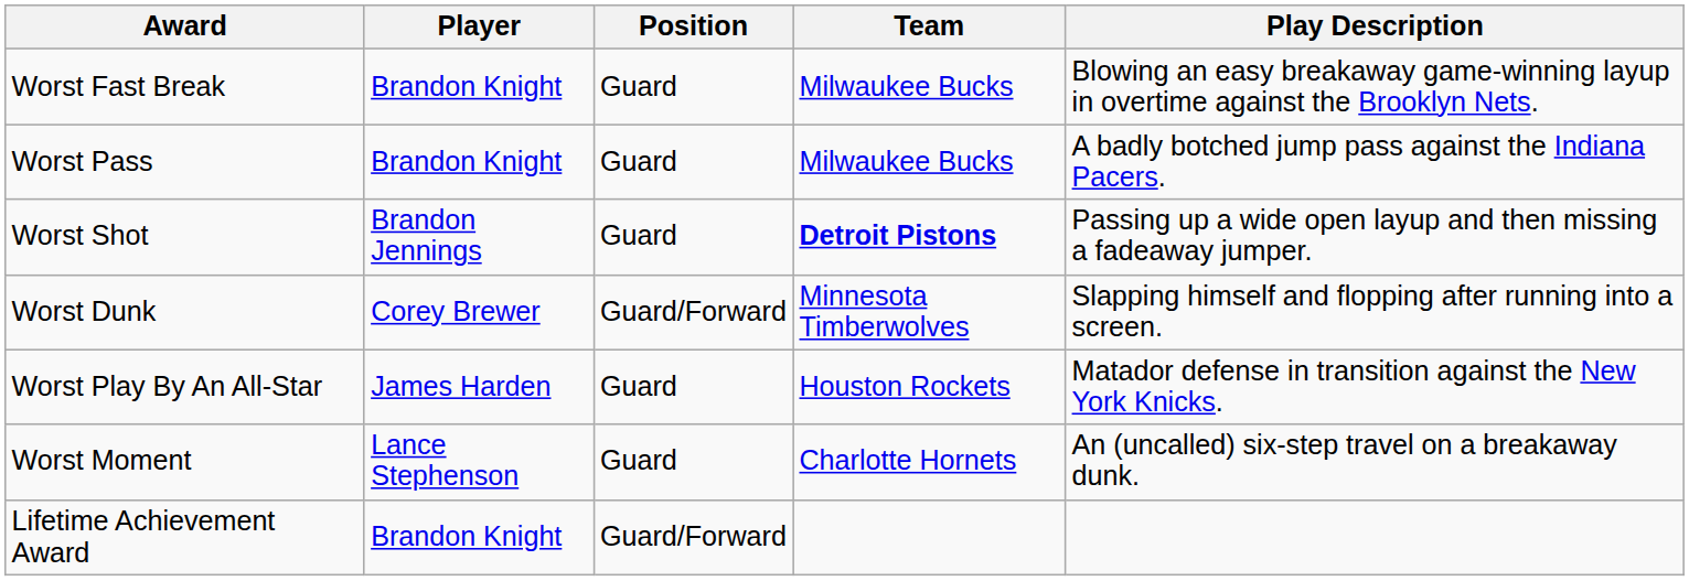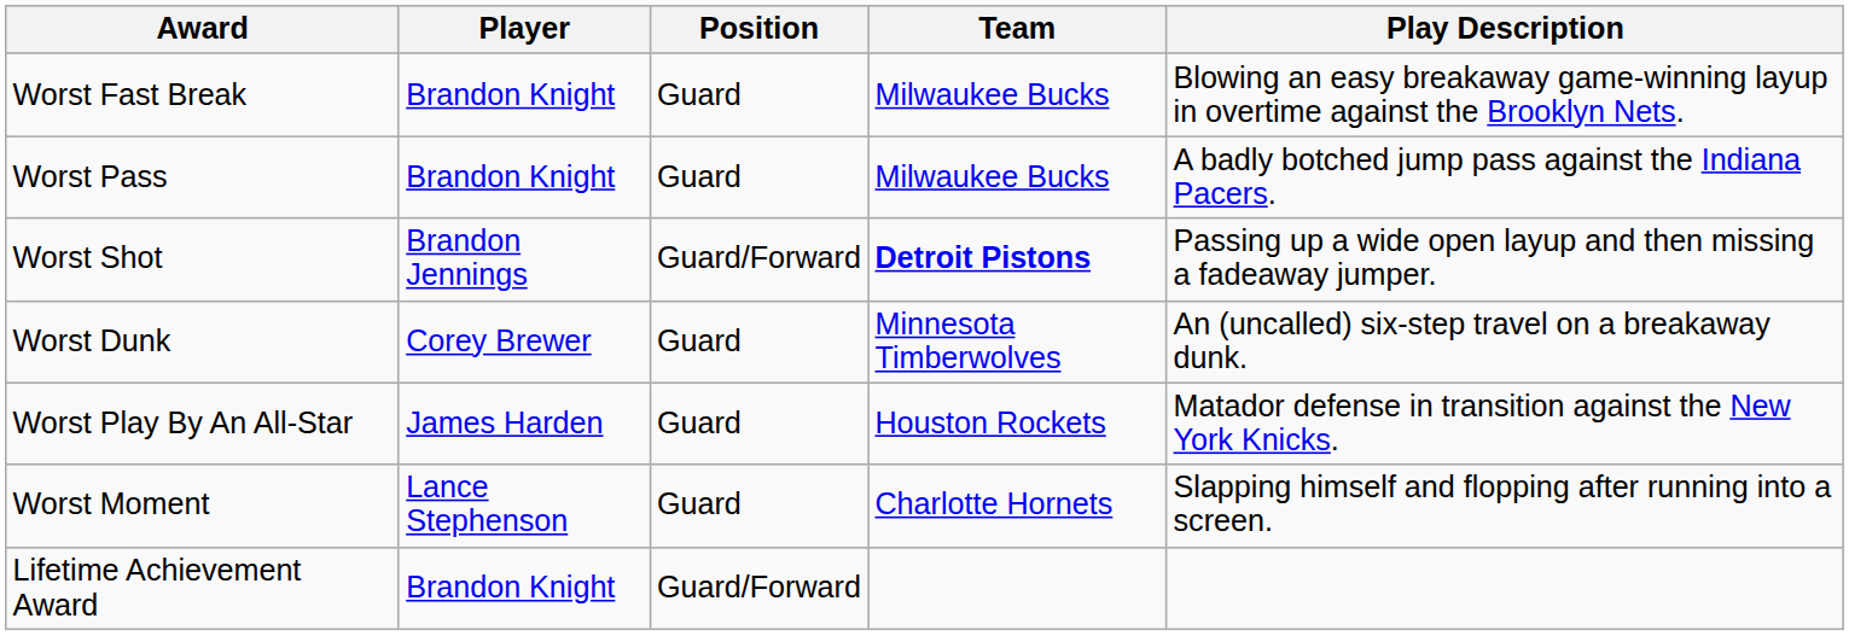Worst Shot | Position: Guard -> Guard/Forward
Worst Dunk | Position: Guard/Forward -> Guard
Worst Dunk | Play Description: Slapping himself and flopping after running into a screen. -> An (uncalled) six-step travel on a breakaway dunk.
Worst Moment | Play Description: An (uncalled) six-step travel on a breakaway dunk. -> Slapping himself and flopping after running into a screen.
